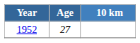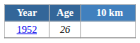1952 | Age: 27 -> 26
